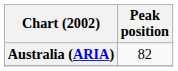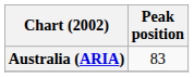Australia (ARIA) | Peak position: 82 -> 83
